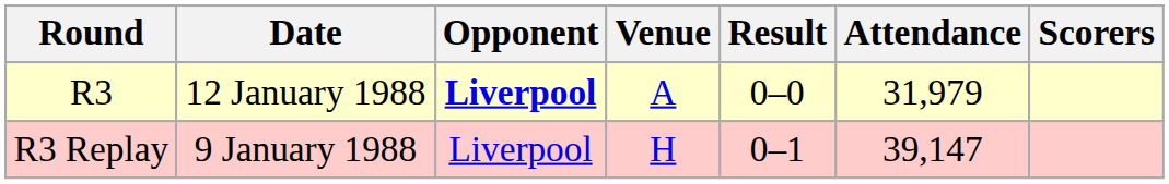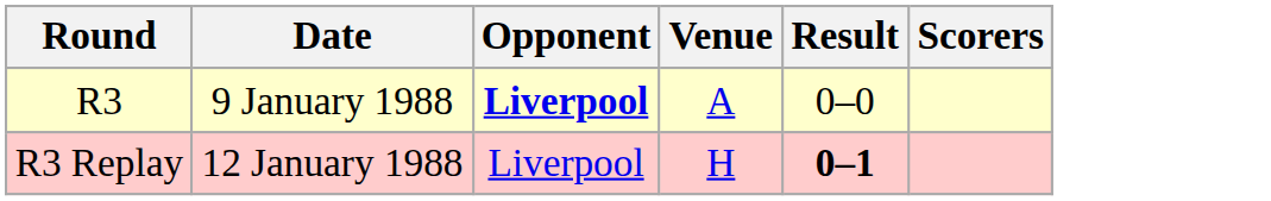- column: Attendance | 31,979 | 39,147
R3 | Date: 12 January 1988 -> 9 January 1988
R3 Replay | Date: 9 January 1988 -> 12 January 1988
R3 Replay | Result: normal -> bold
